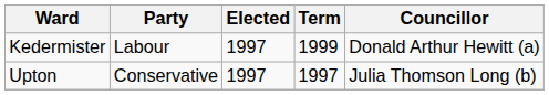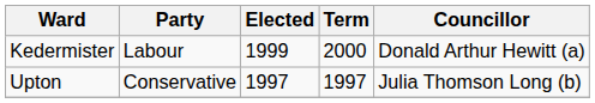Kedermister | Elected: 1997 -> 1999
Kedermister | Term: 1999 -> 2000
